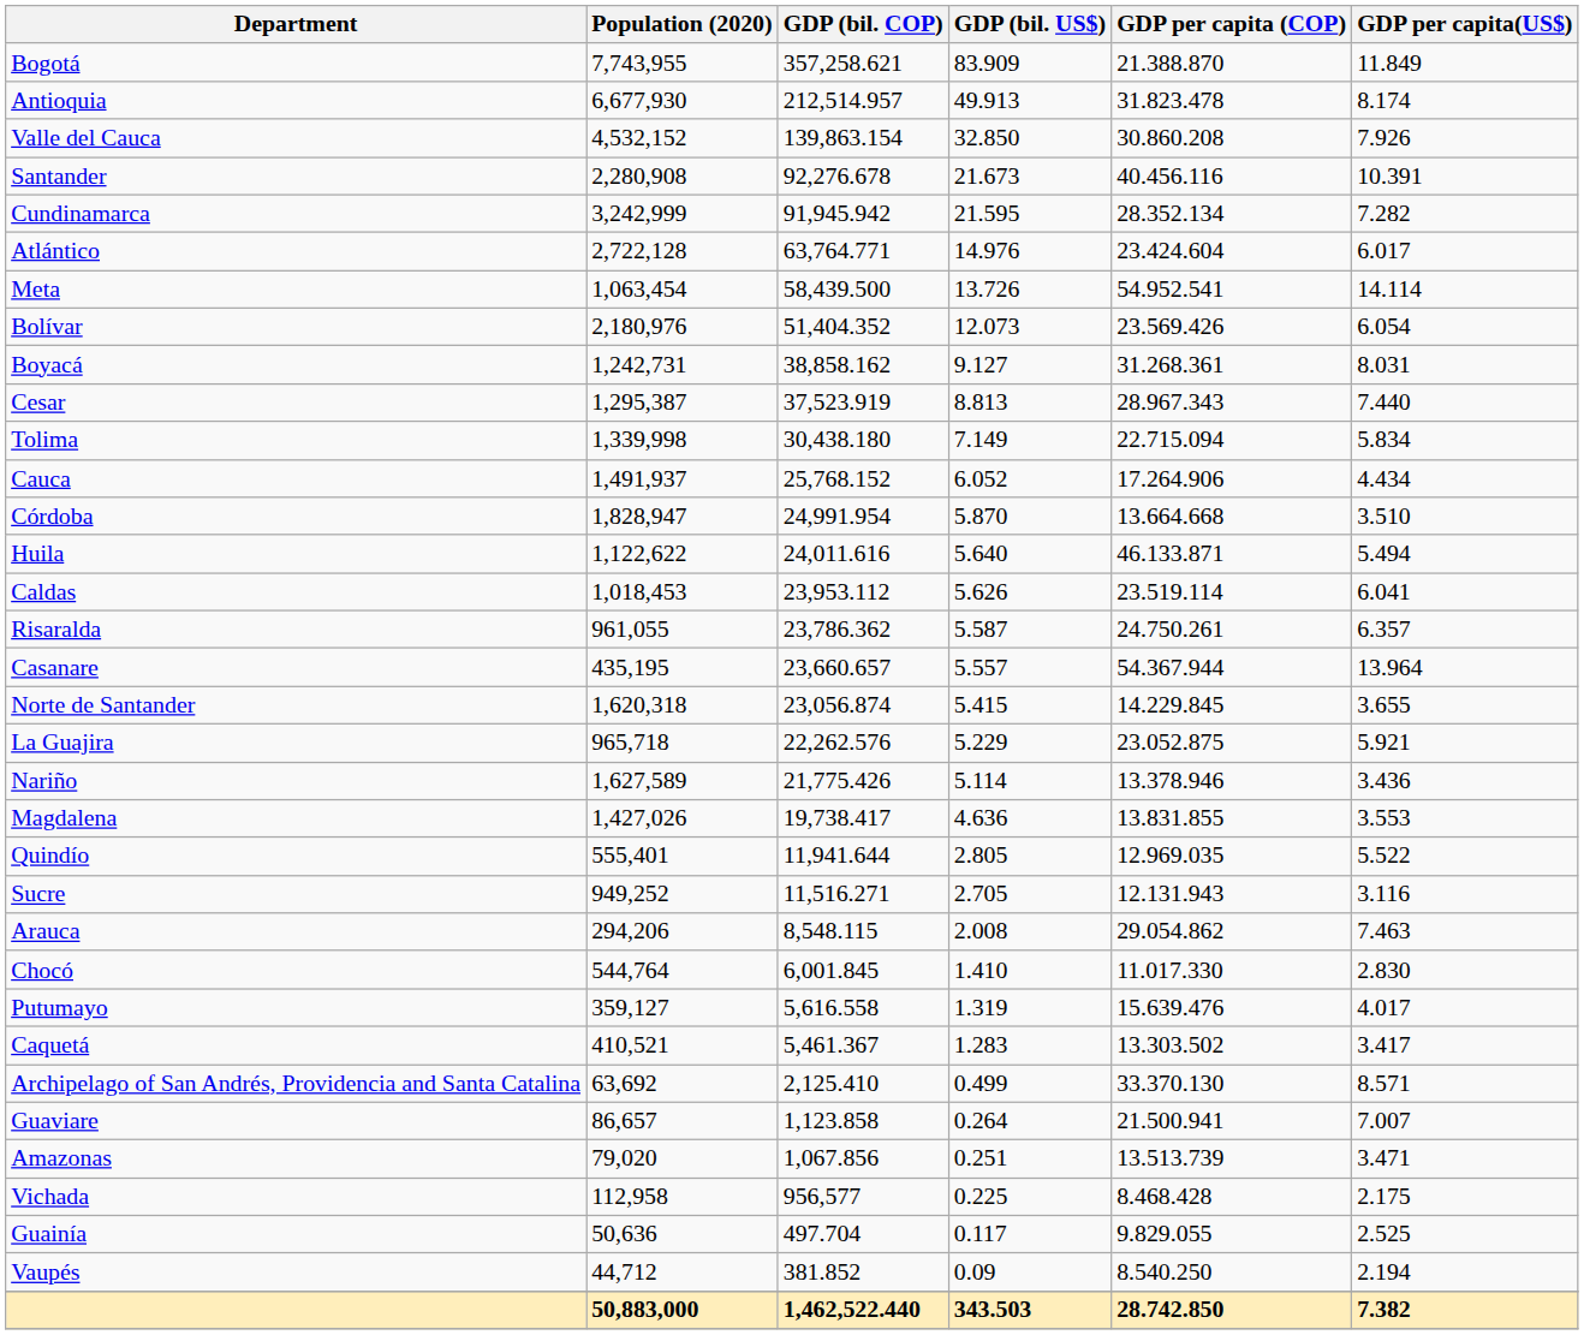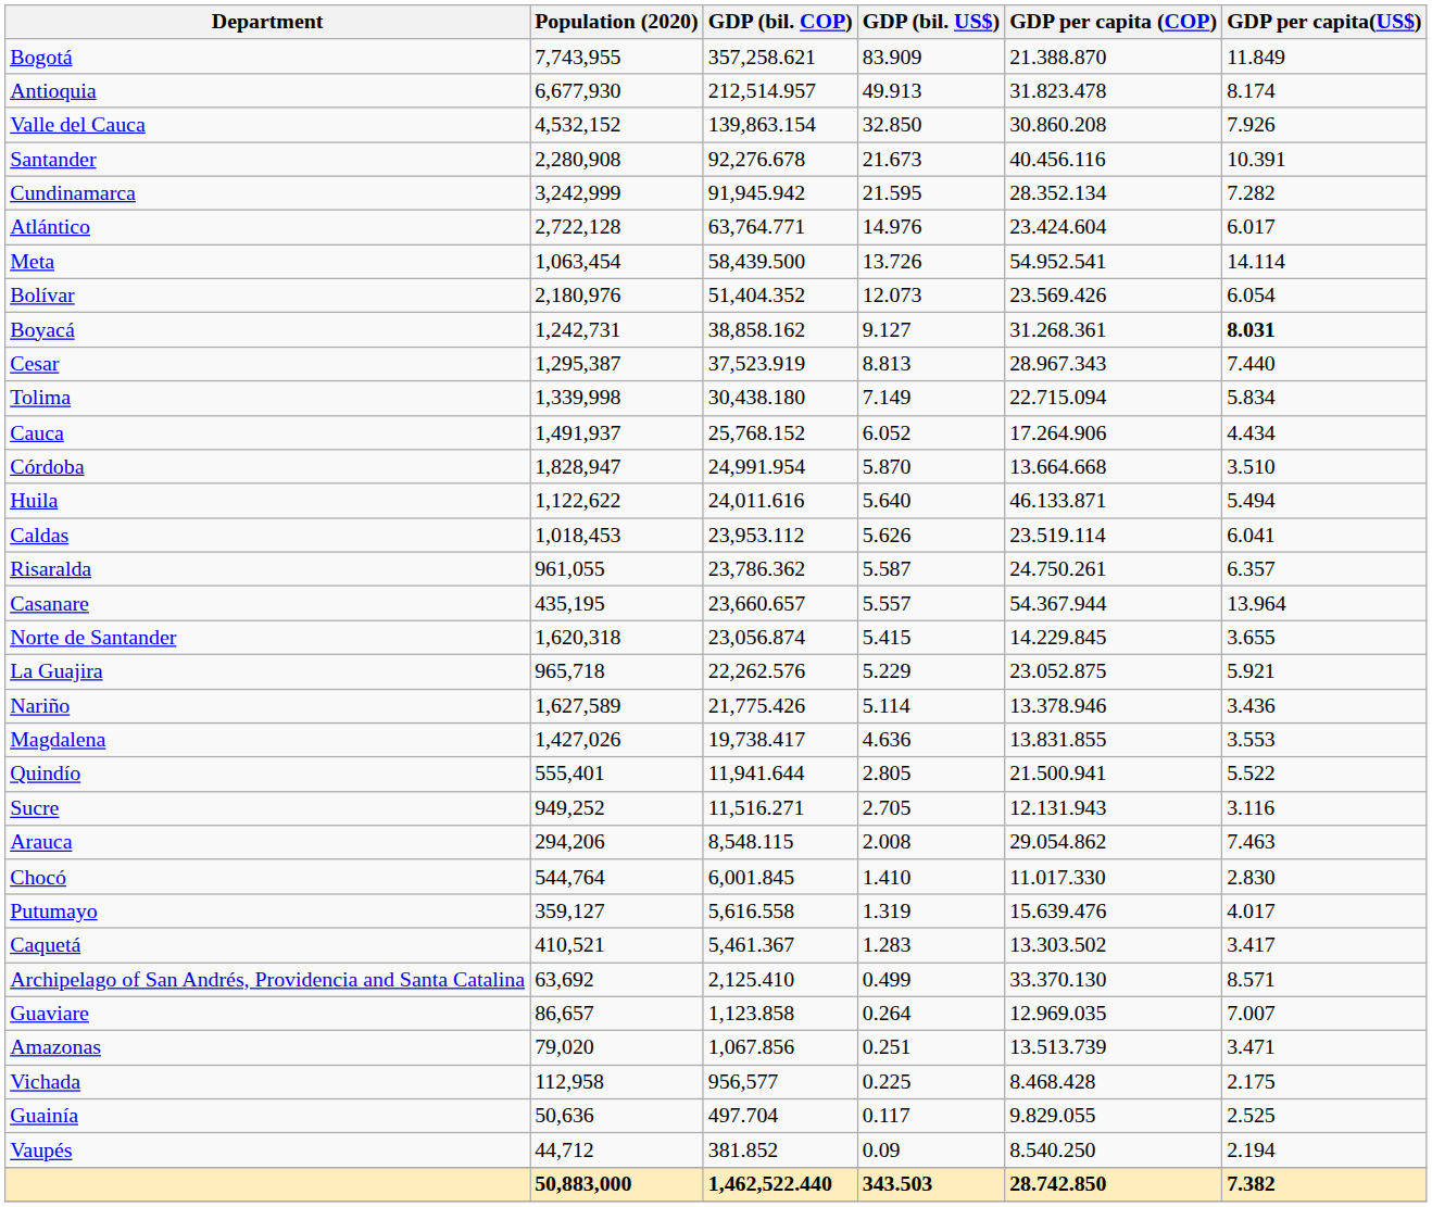Boyacá | GDP per capita(US$): normal -> bold
Quindío | GDP per capita (COP): 12.969.035 -> 21.500.941
Guaviare | GDP per capita (COP): 21.500.941 -> 12.969.035
